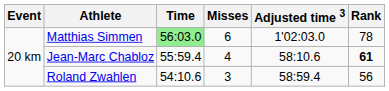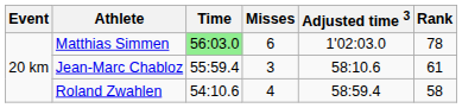Jean-Marc Chabloz | Misses: 4 -> 3
Jean-Marc Chabloz | Rank: bold -> normal
Roland Zwahlen | Misses: 3 -> 4
Roland Zwahlen | Rank: 56 -> 58
